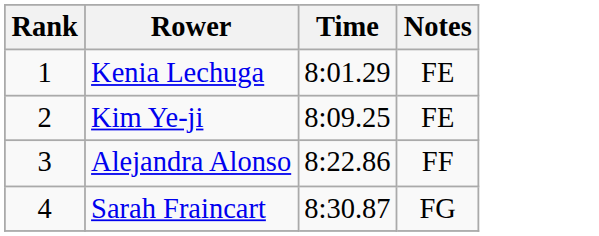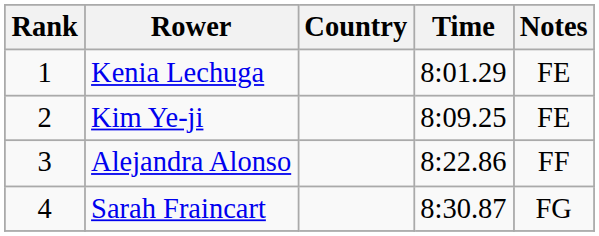+ column: Country
